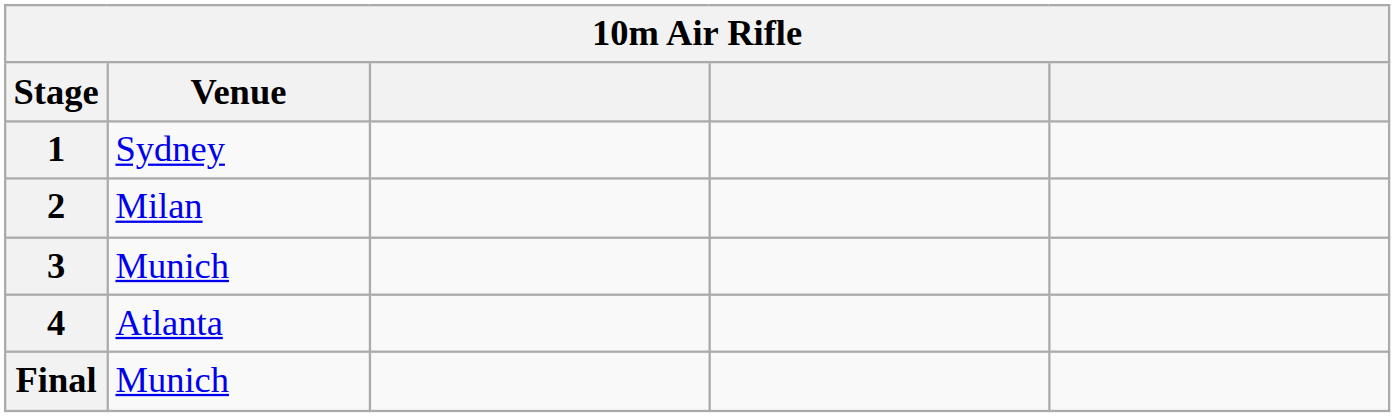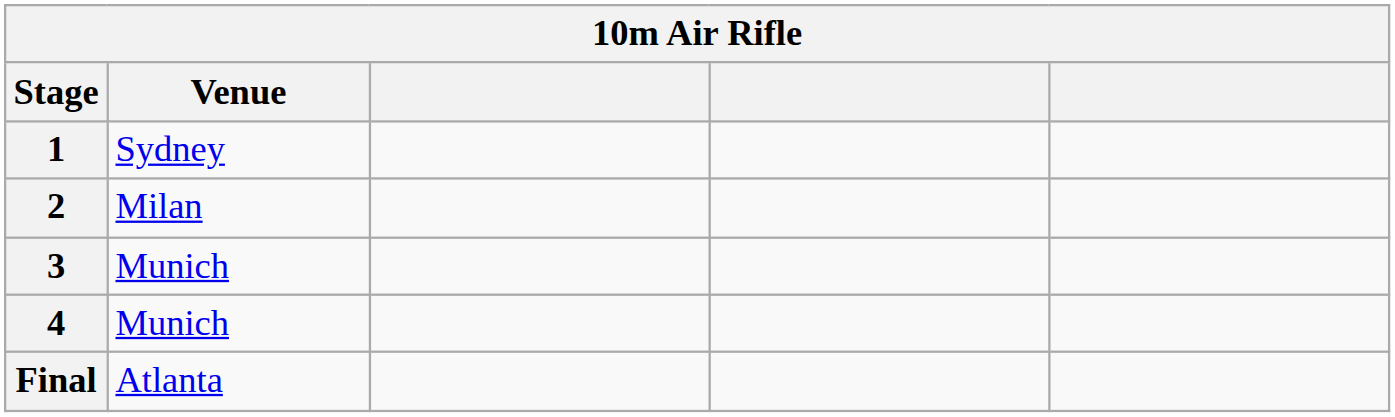4 | Venue: Atlanta -> Munich
Final | Venue: Munich -> Atlanta
